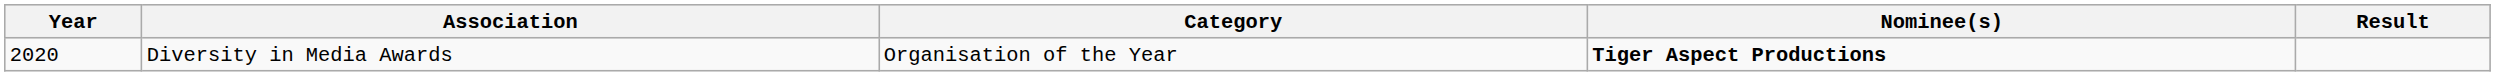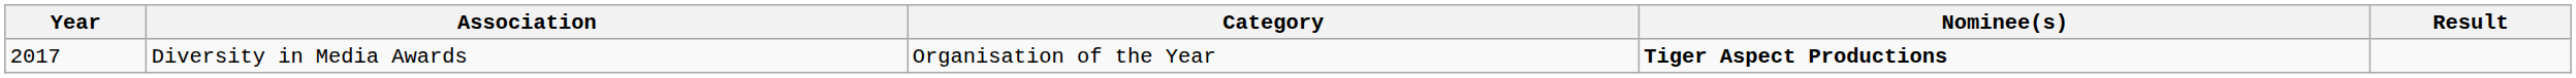Diversity in Media Awards | Year: 2020 -> 2017
